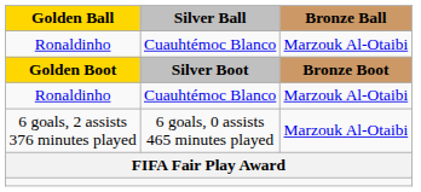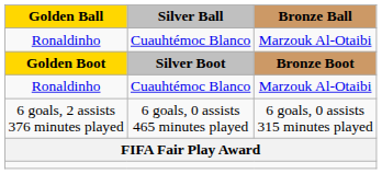6 goals, 2 assists 376 minutes played | Bronze Ball: Marzouk Al-Otaibi -> 6 goals, 0 assists 315 minutes played
